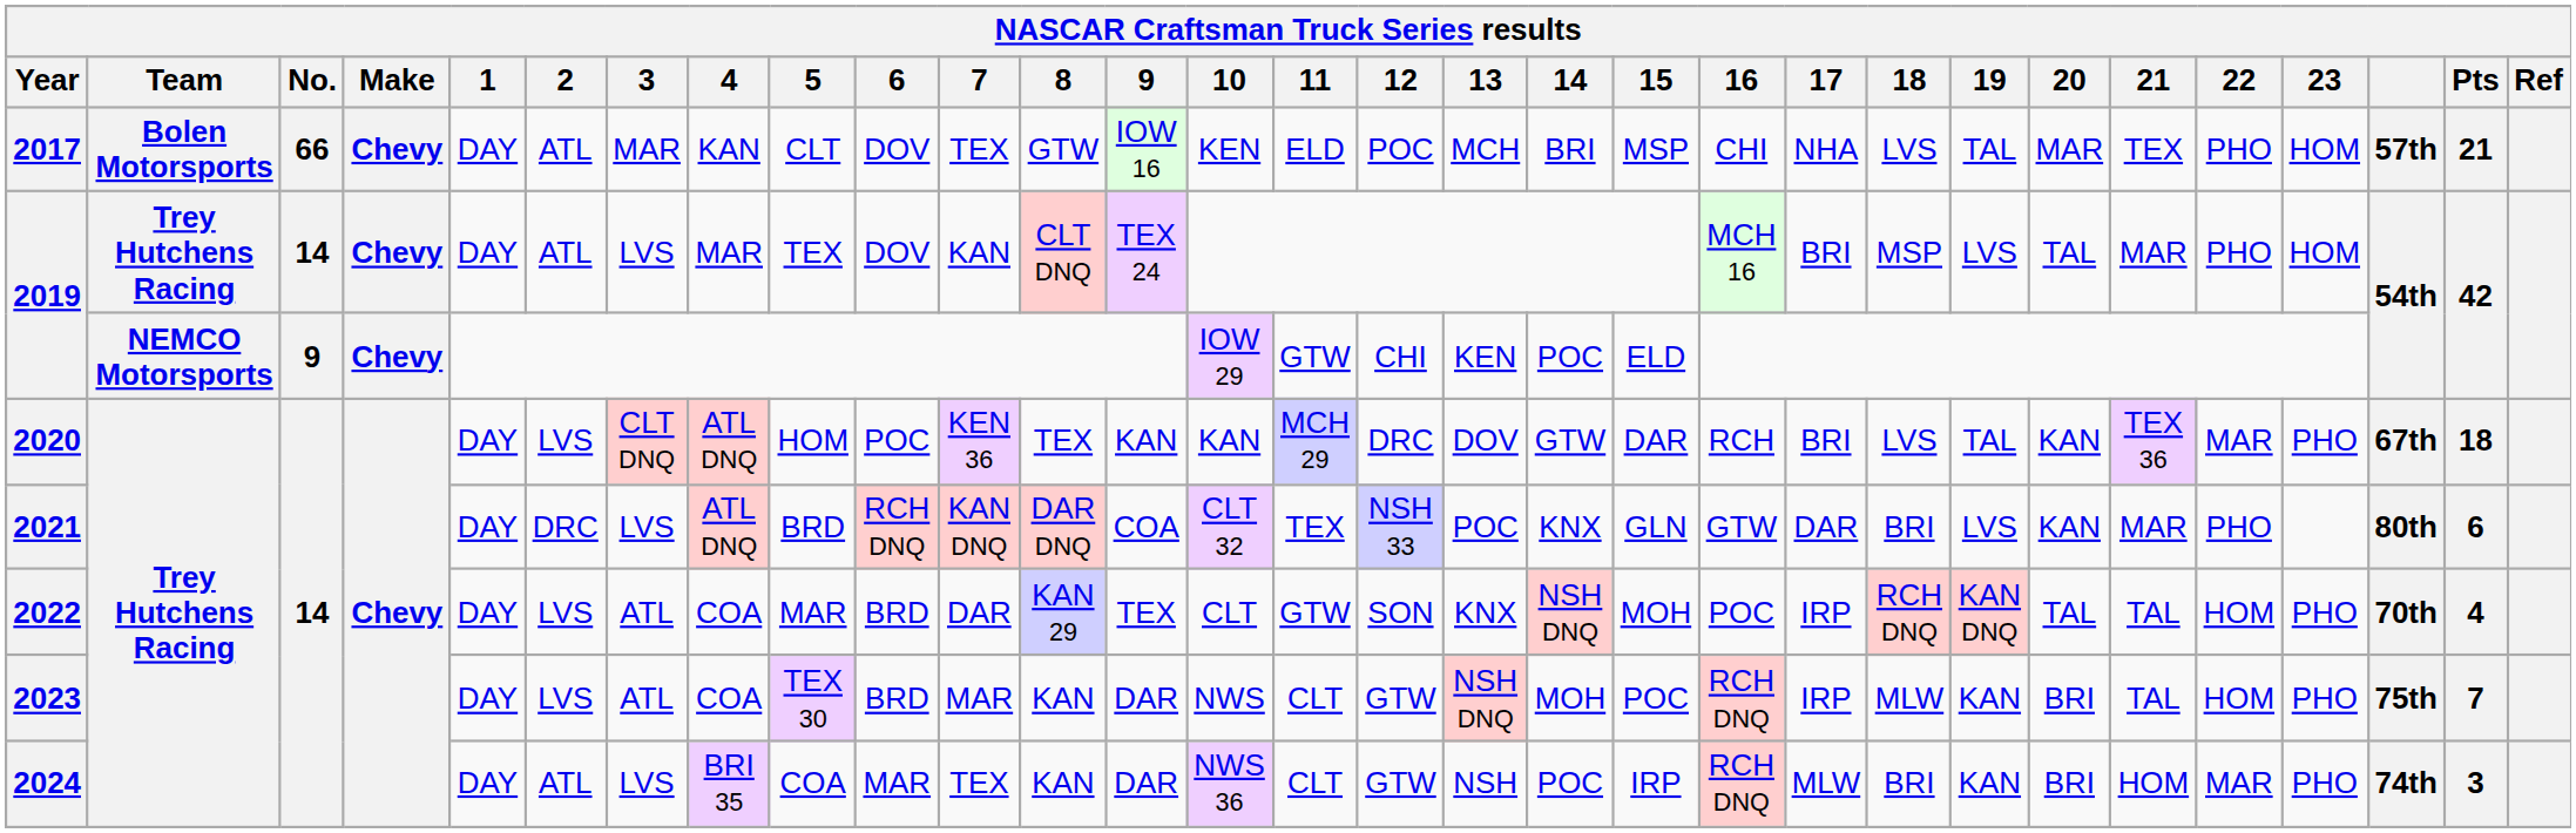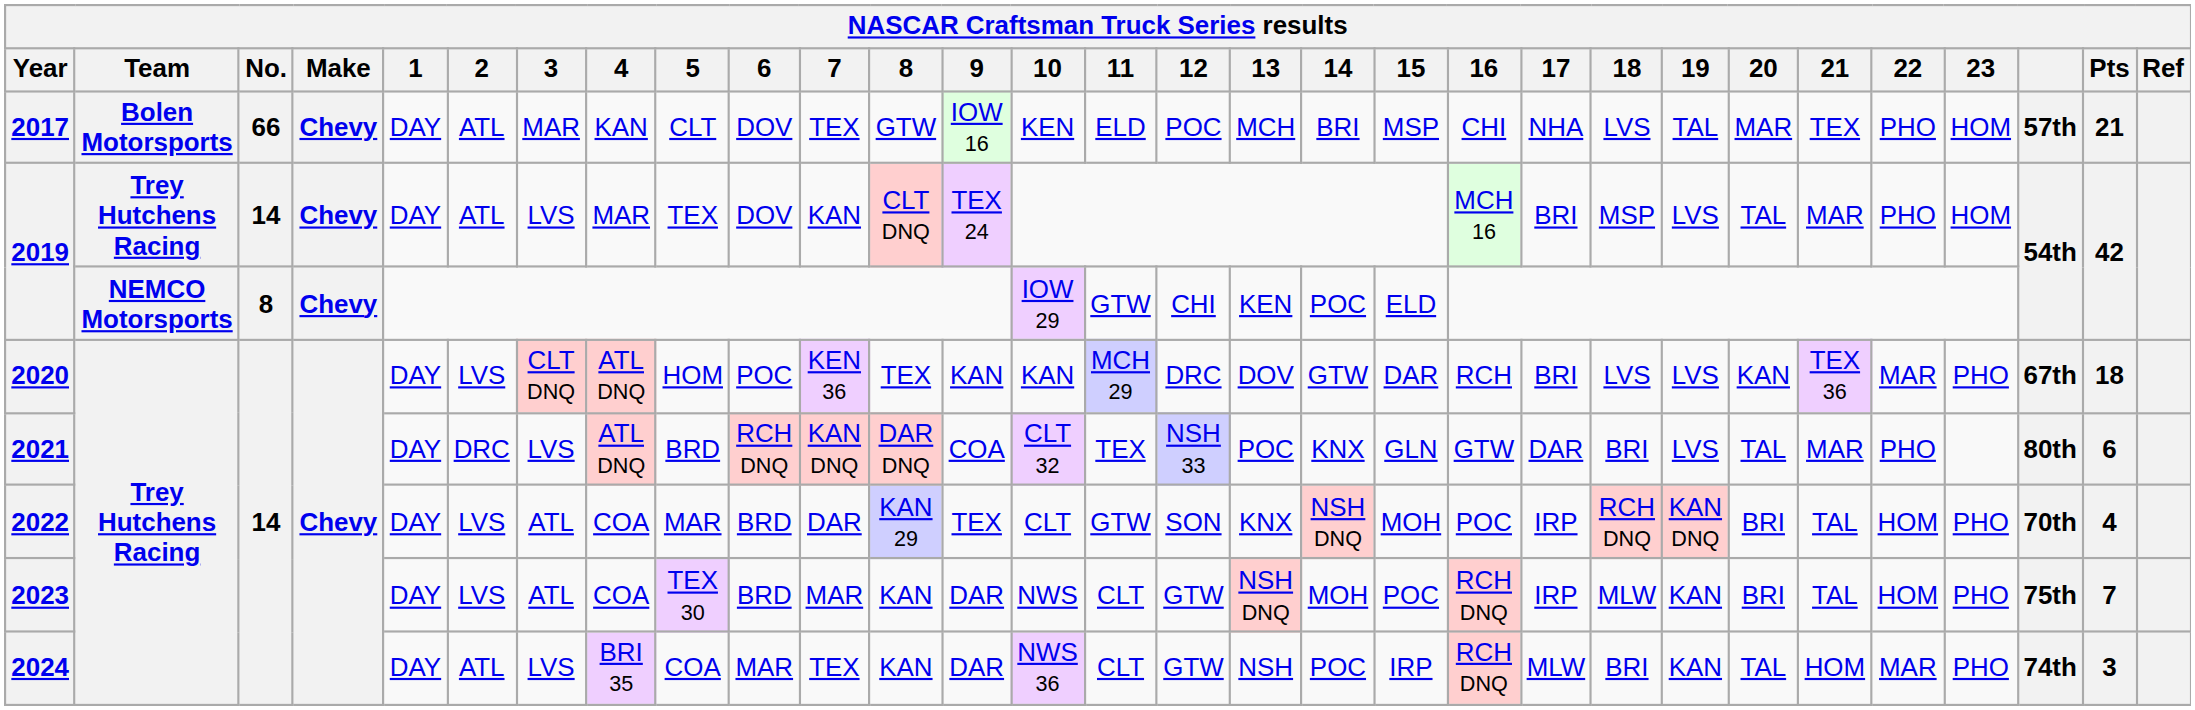2019 / NEMCO Motorsports | No.: 9 -> 8
2020 | 19: TAL -> LVS
2021 | 20: KAN -> TAL
2022 | 20: TAL -> BRI
2024 | 20: BRI -> TAL
